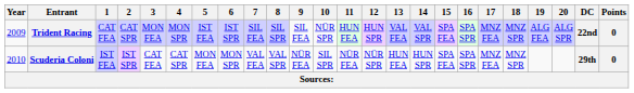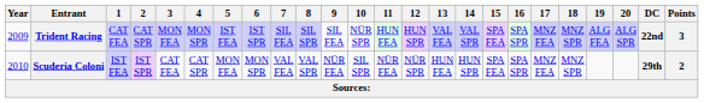Trident Racing | Points: 0 -> 3
Scuderia Coloni | Points: 0 -> 2
